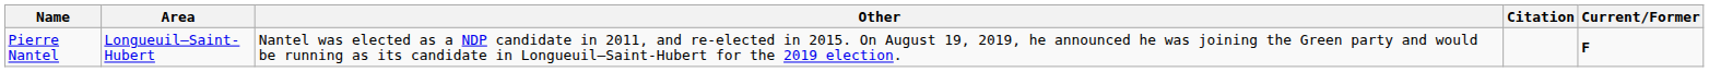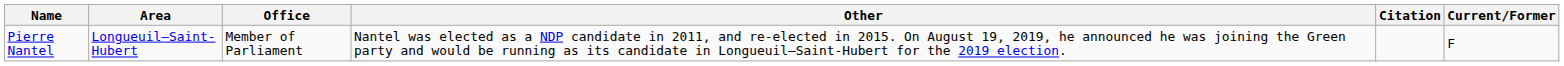+ column: Office | Member of Parliament
Pierre Nantel | Current/Former: bold -> normal
